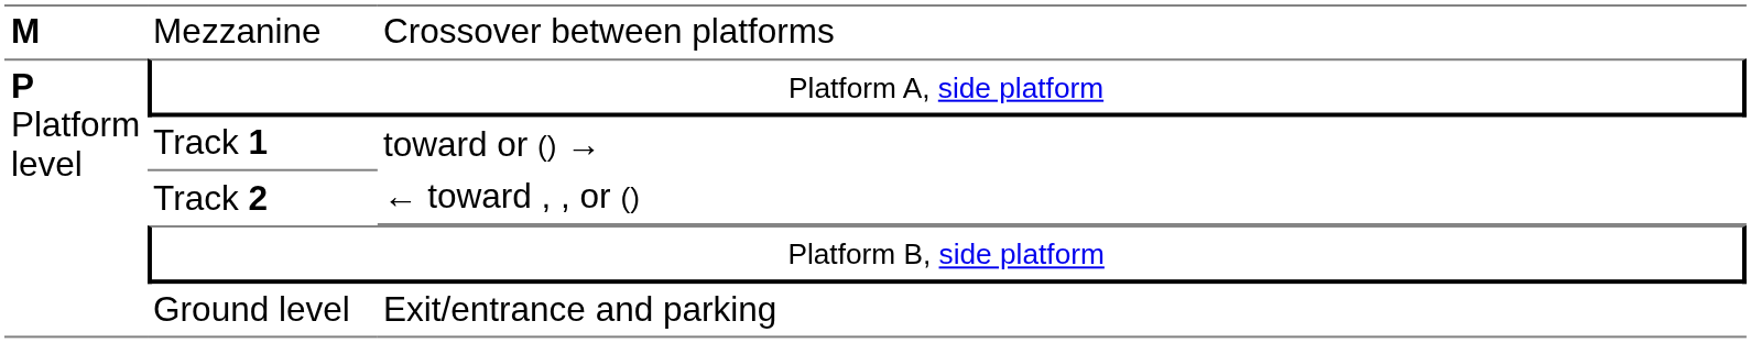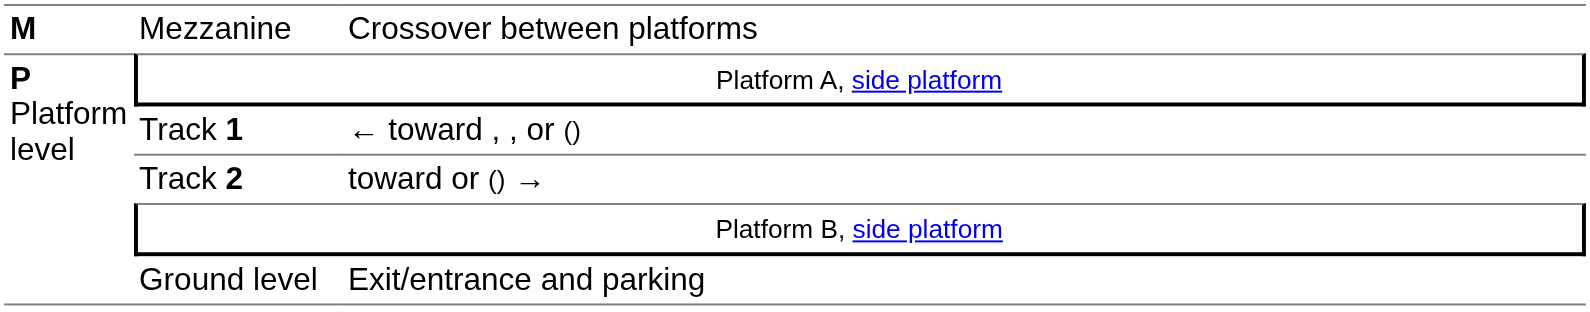Track 1 | column 3: toward or () → -> ← toward , , or ()
Track 2 | column 3: ← toward , , or () -> toward or () →
